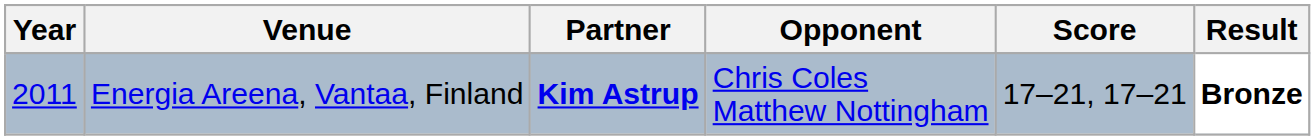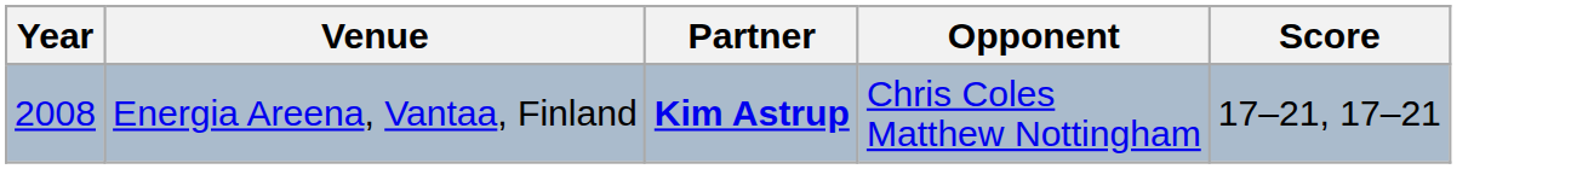- column: Result | Bronze
Energia Areena, Vantaa, Finland | Year: 2011 -> 2008
